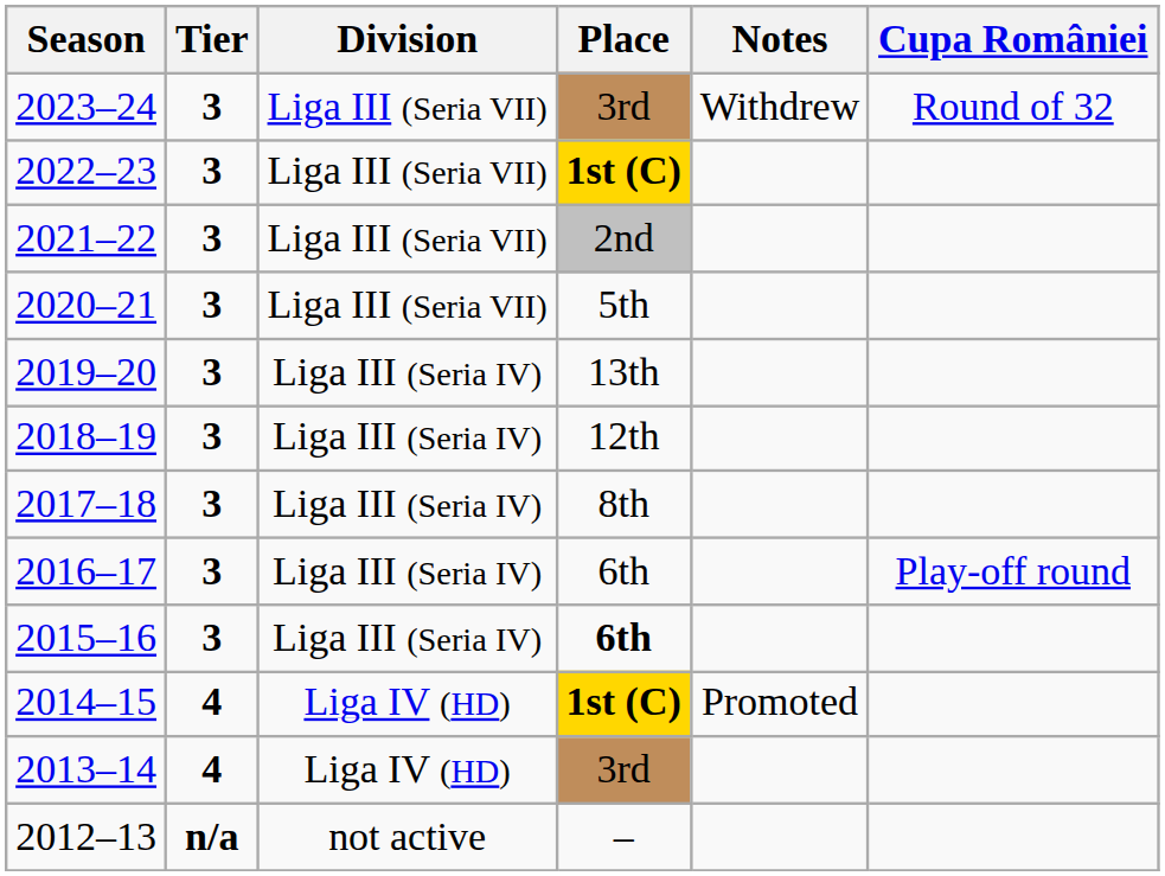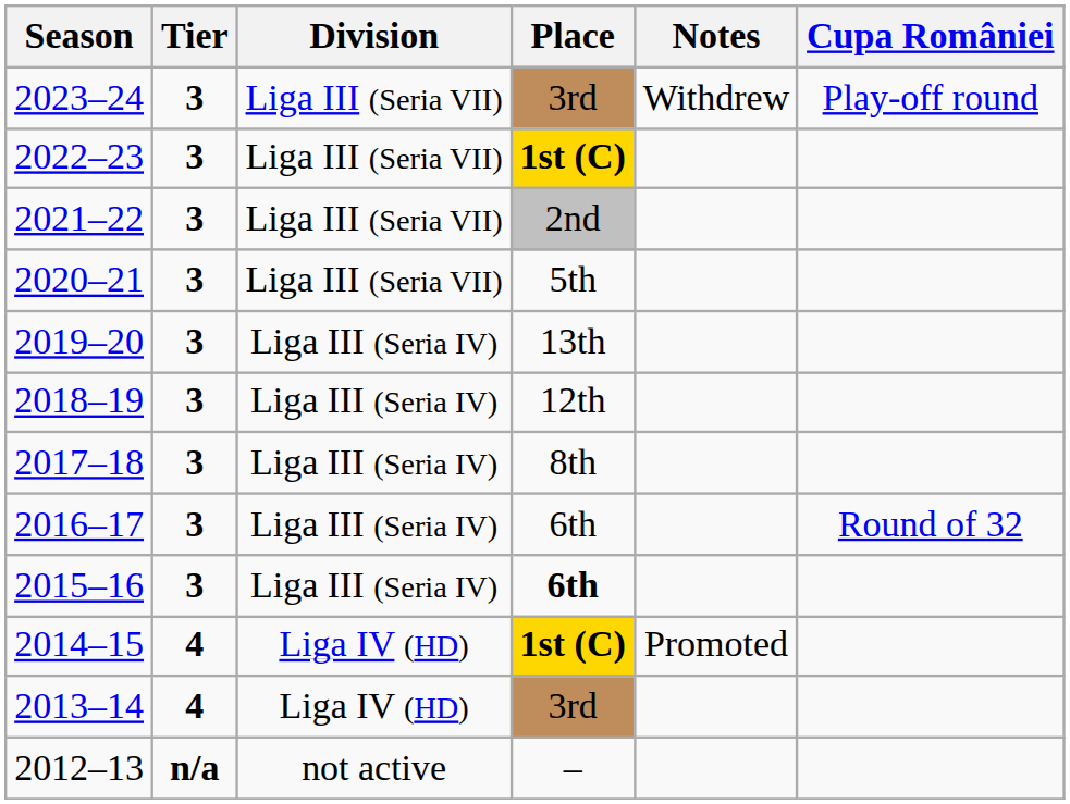2023–24 | Cupa României: Round of 32 -> Play-off round
2016–17 | Cupa României: Play-off round -> Round of 32
